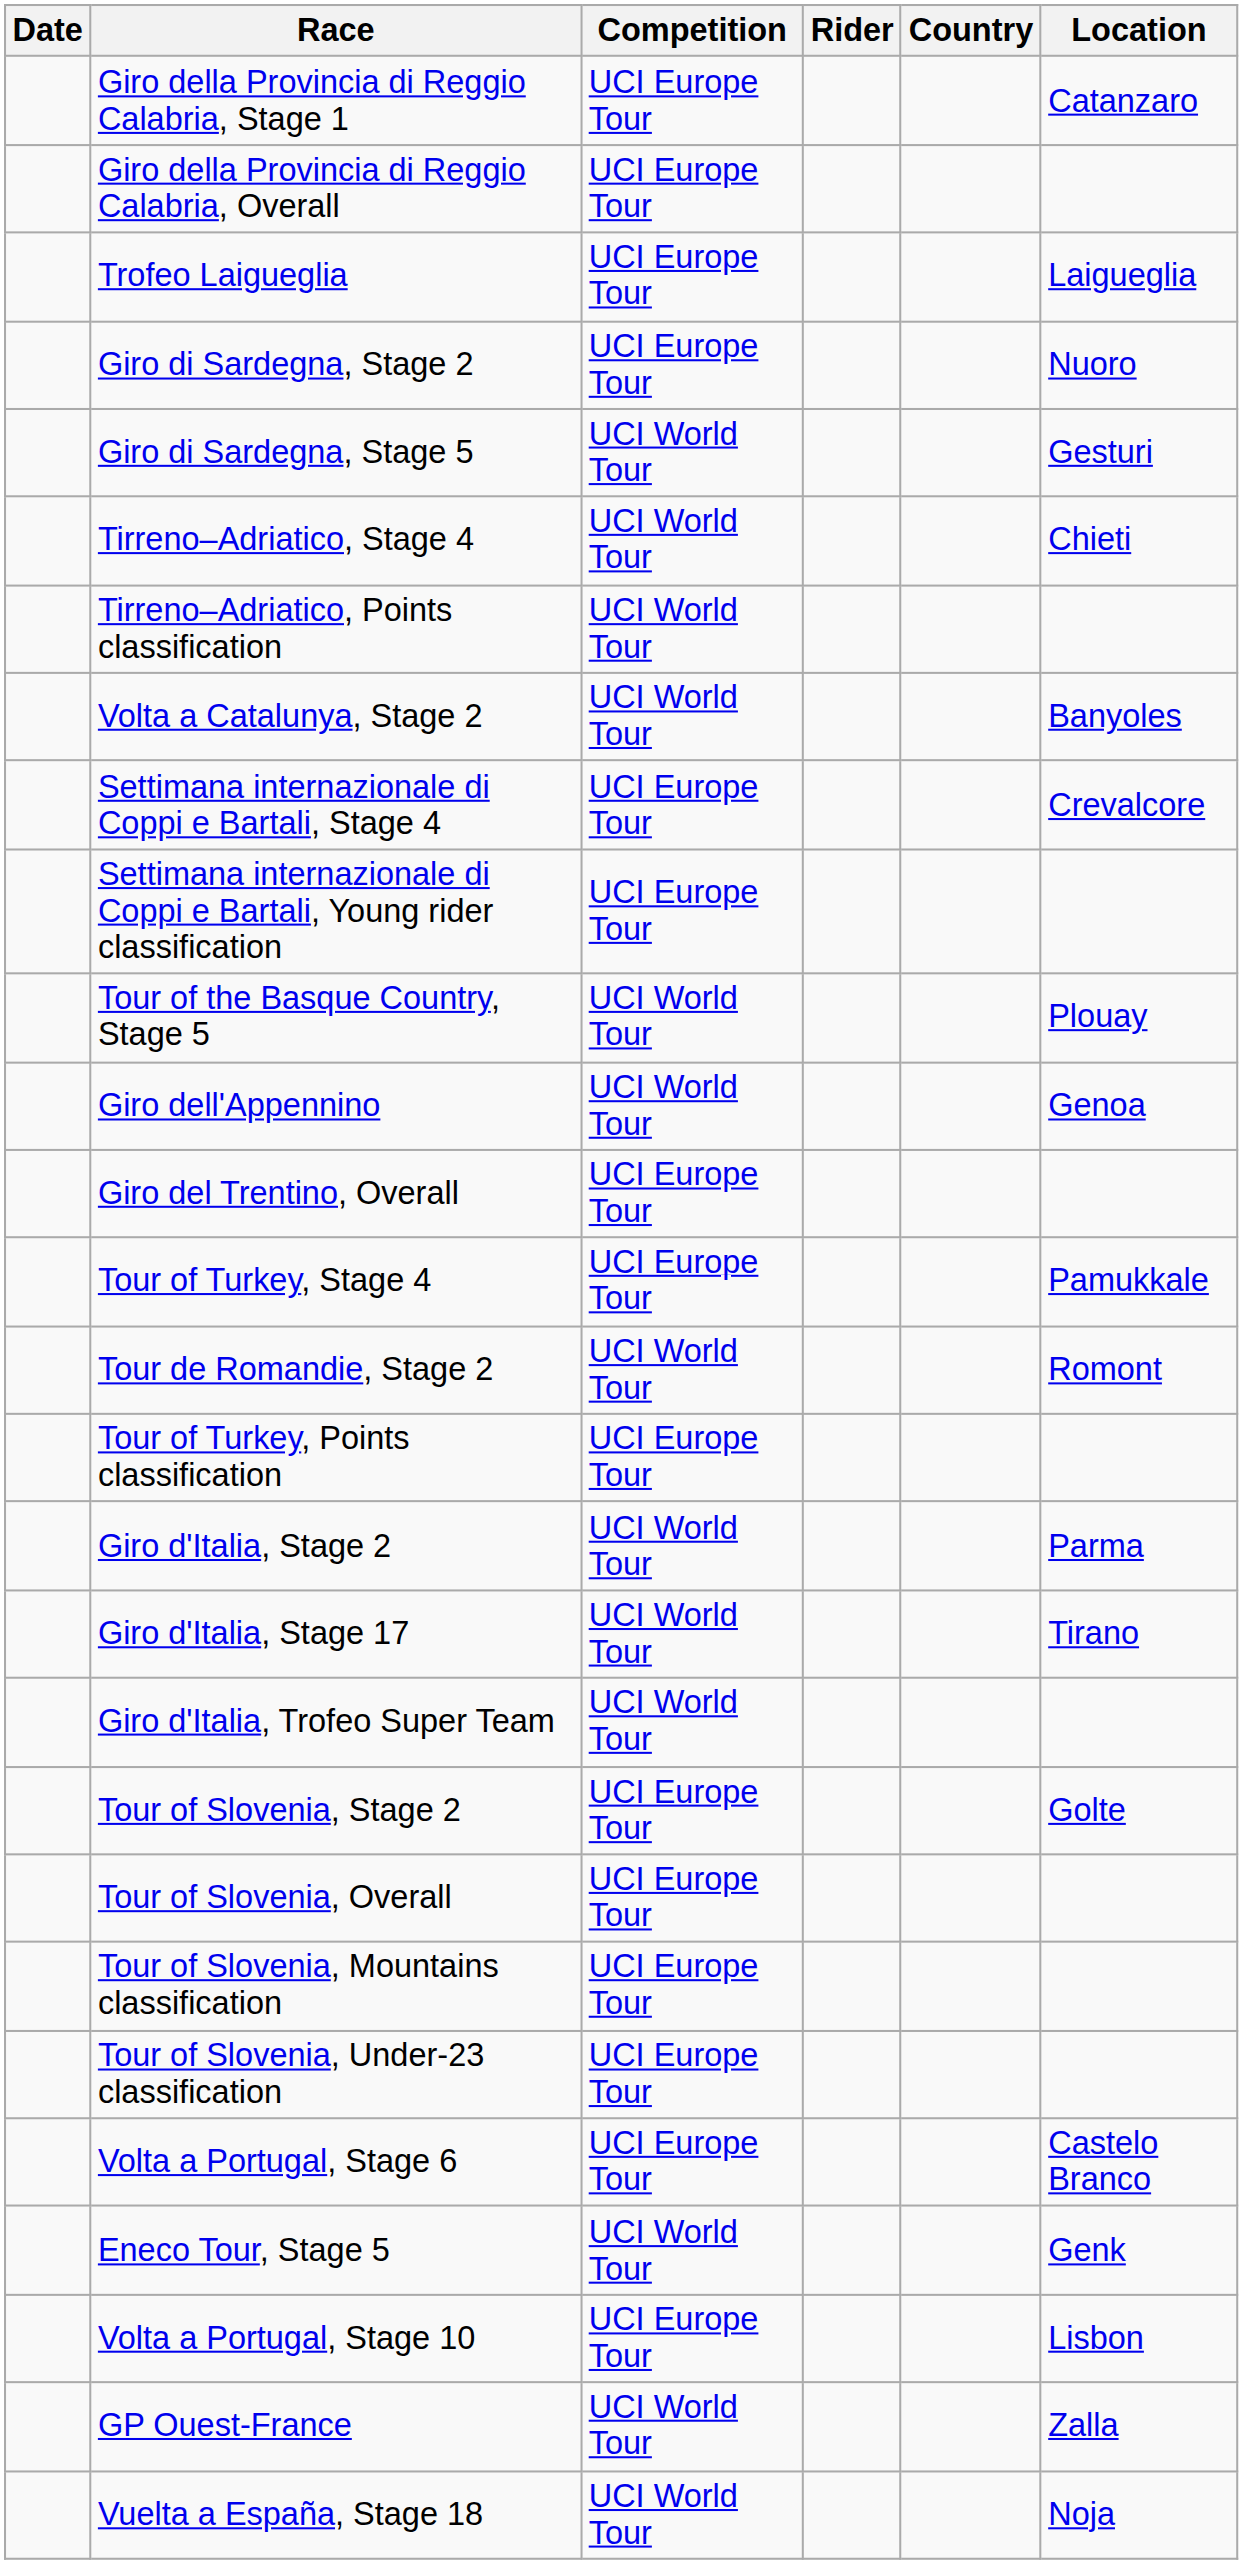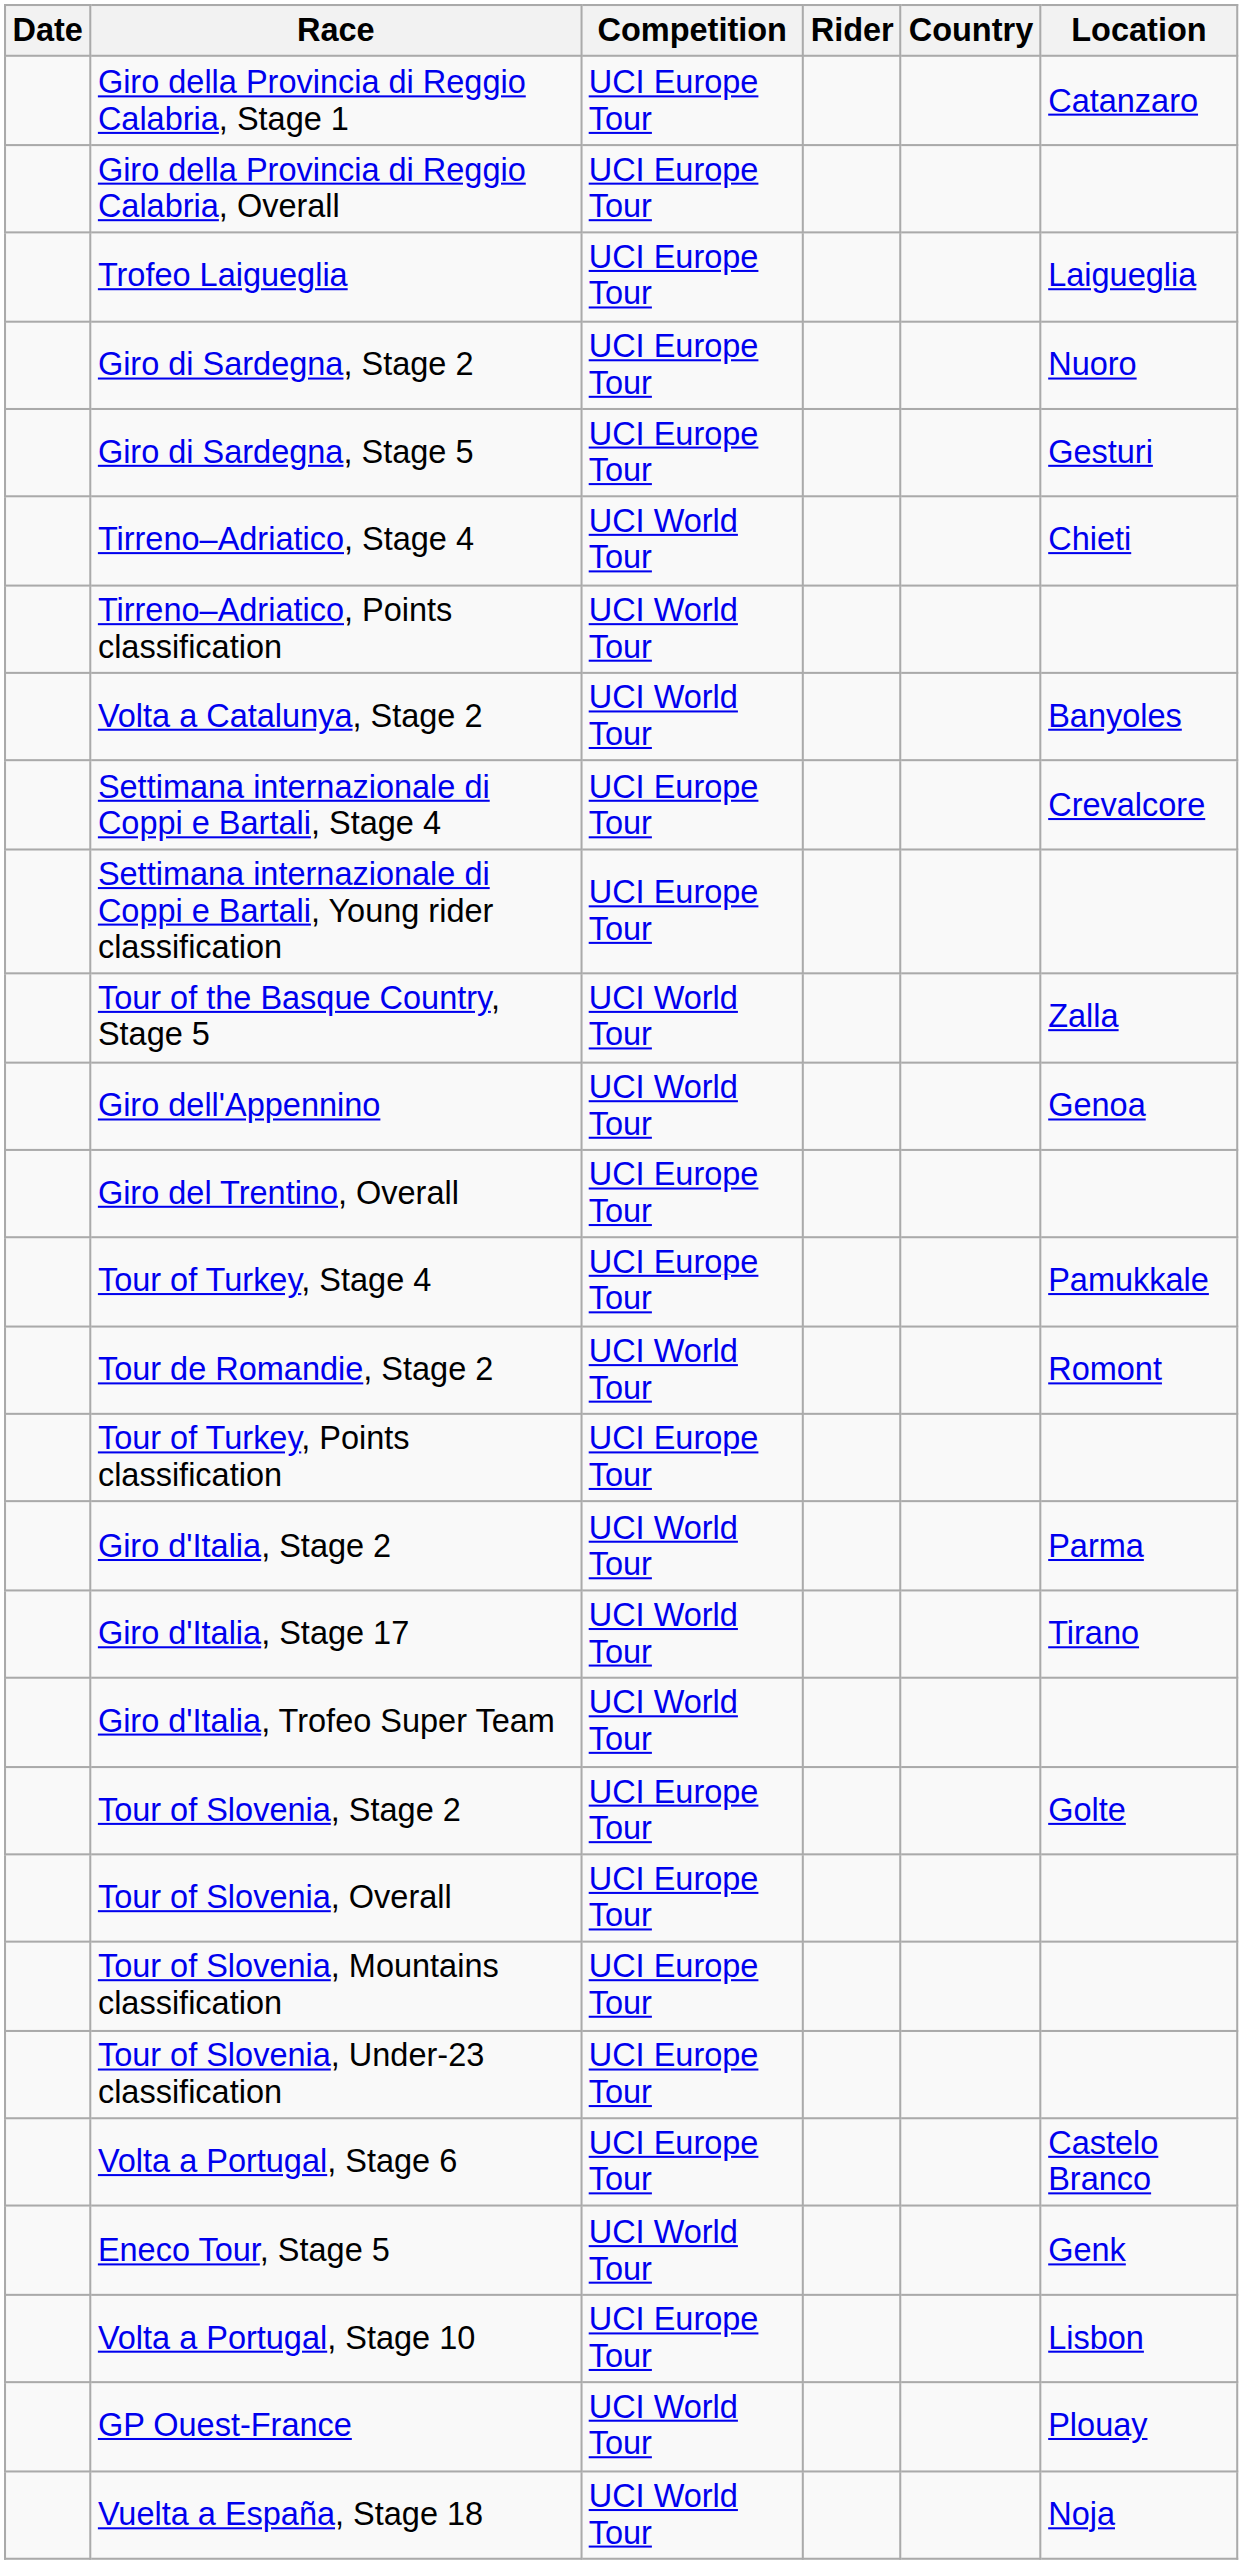Giro di Sardegna, Stage 5 | Competition: UCI World Tour -> UCI Europe Tour
Tour of the Basque Country, Stage 5 | Location: Plouay -> Zalla
GP Ouest-France | Location: Zalla -> Plouay
